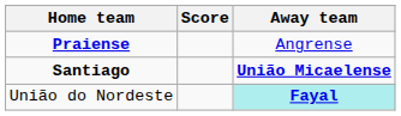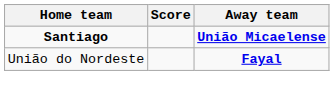- row: Praiense | Angrense
União do Nordeste | Away team: paleturquoise background -> no background
